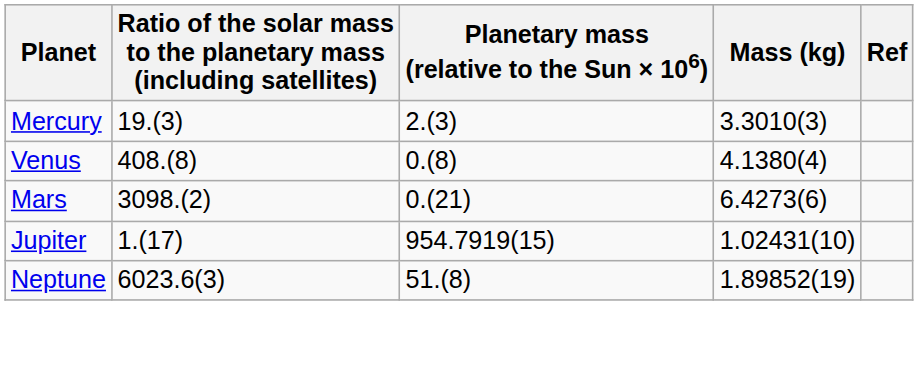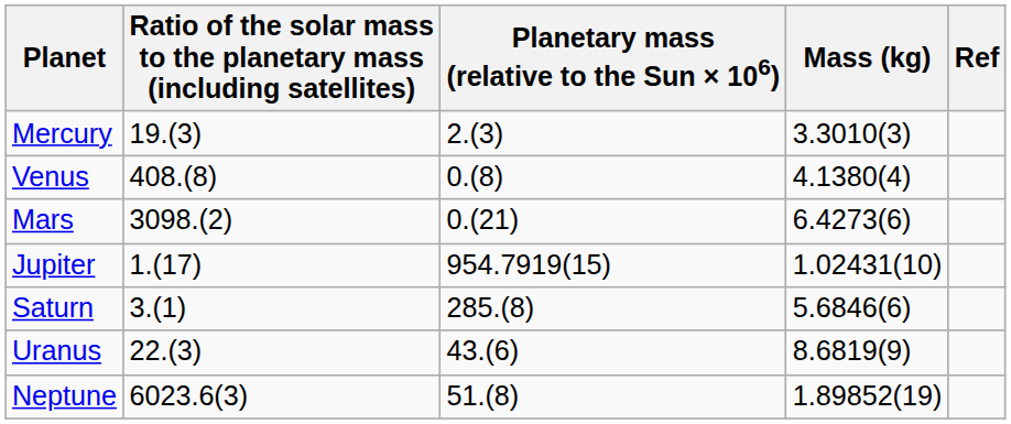+ row: Saturn | 3.(1) | 285.(8) | 5.6846(6)
+ row: Uranus | 22.(3) | 43.(6) | 8.6819(9)
